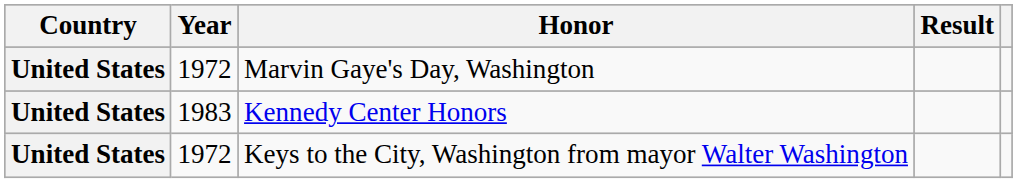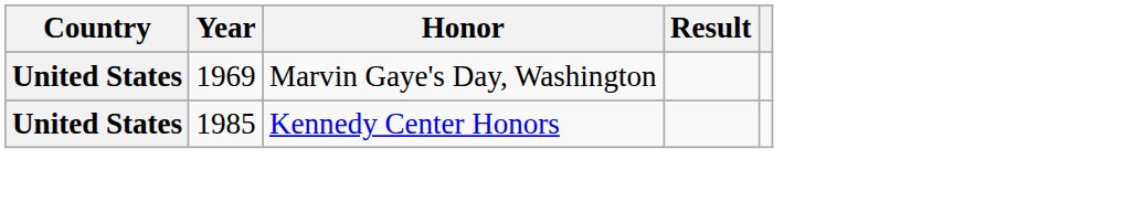Marvin Gaye's Day, Washington | Year: 1972 -> 1969
Kennedy Center Honors | Year: 1983 -> 1985
- row: United States | 1972 | Keys to the City, Washington from mayor Walter Washington
